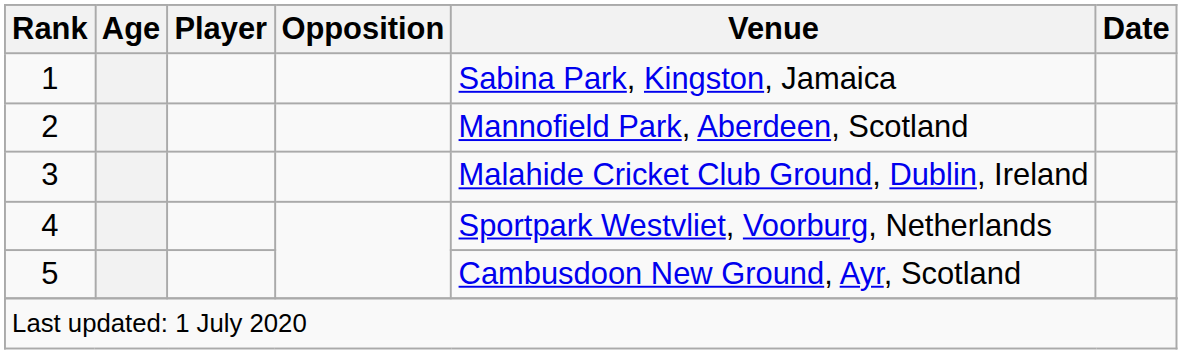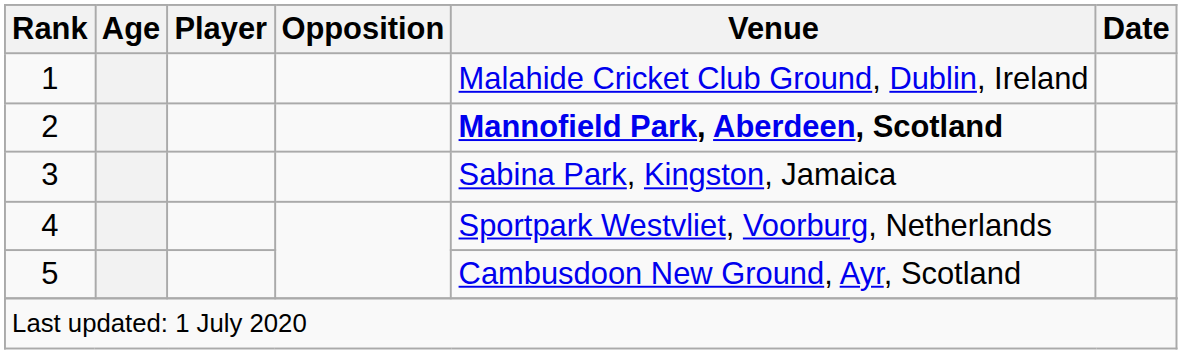1 | Venue: Sabina Park, Kingston, Jamaica -> Malahide Cricket Club Ground, Dublin, Ireland
2 | Venue: normal -> bold
3 | Venue: Malahide Cricket Club Ground, Dublin, Ireland -> Sabina Park, Kingston, Jamaica
